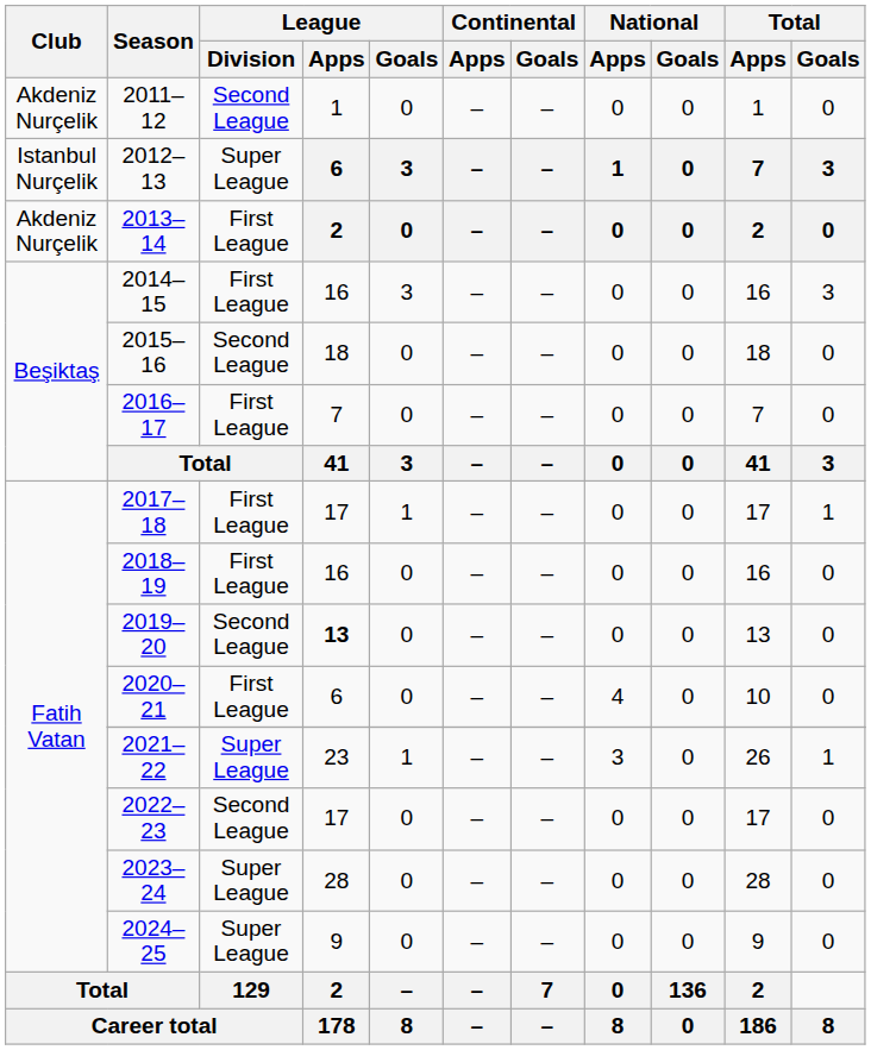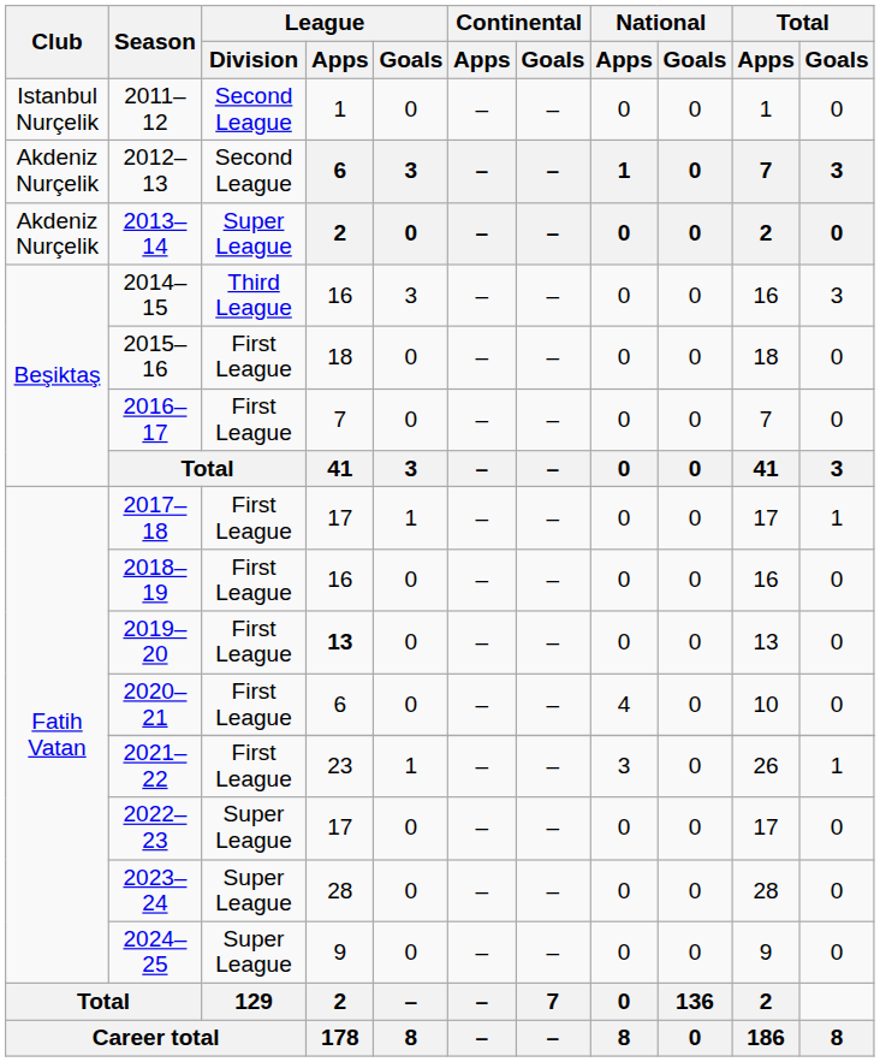2011–12 | Club: Akdeniz Nurçelik -> Istanbul Nurçelik
2012–13 | Club: Istanbul Nurçelik -> Akdeniz Nurçelik
2012–13 | League / Division: Super League -> Second League
2013–14 | League / Division: First League -> Super League
2014–15 | League / Division: First League -> Third League
2015–16 | League / Division: Second League -> First League
2019–20 | League / Division: Second League -> First League
2021–22 | League / Division: Super League -> First League
2022–23 | League / Division: Second League -> Super League
